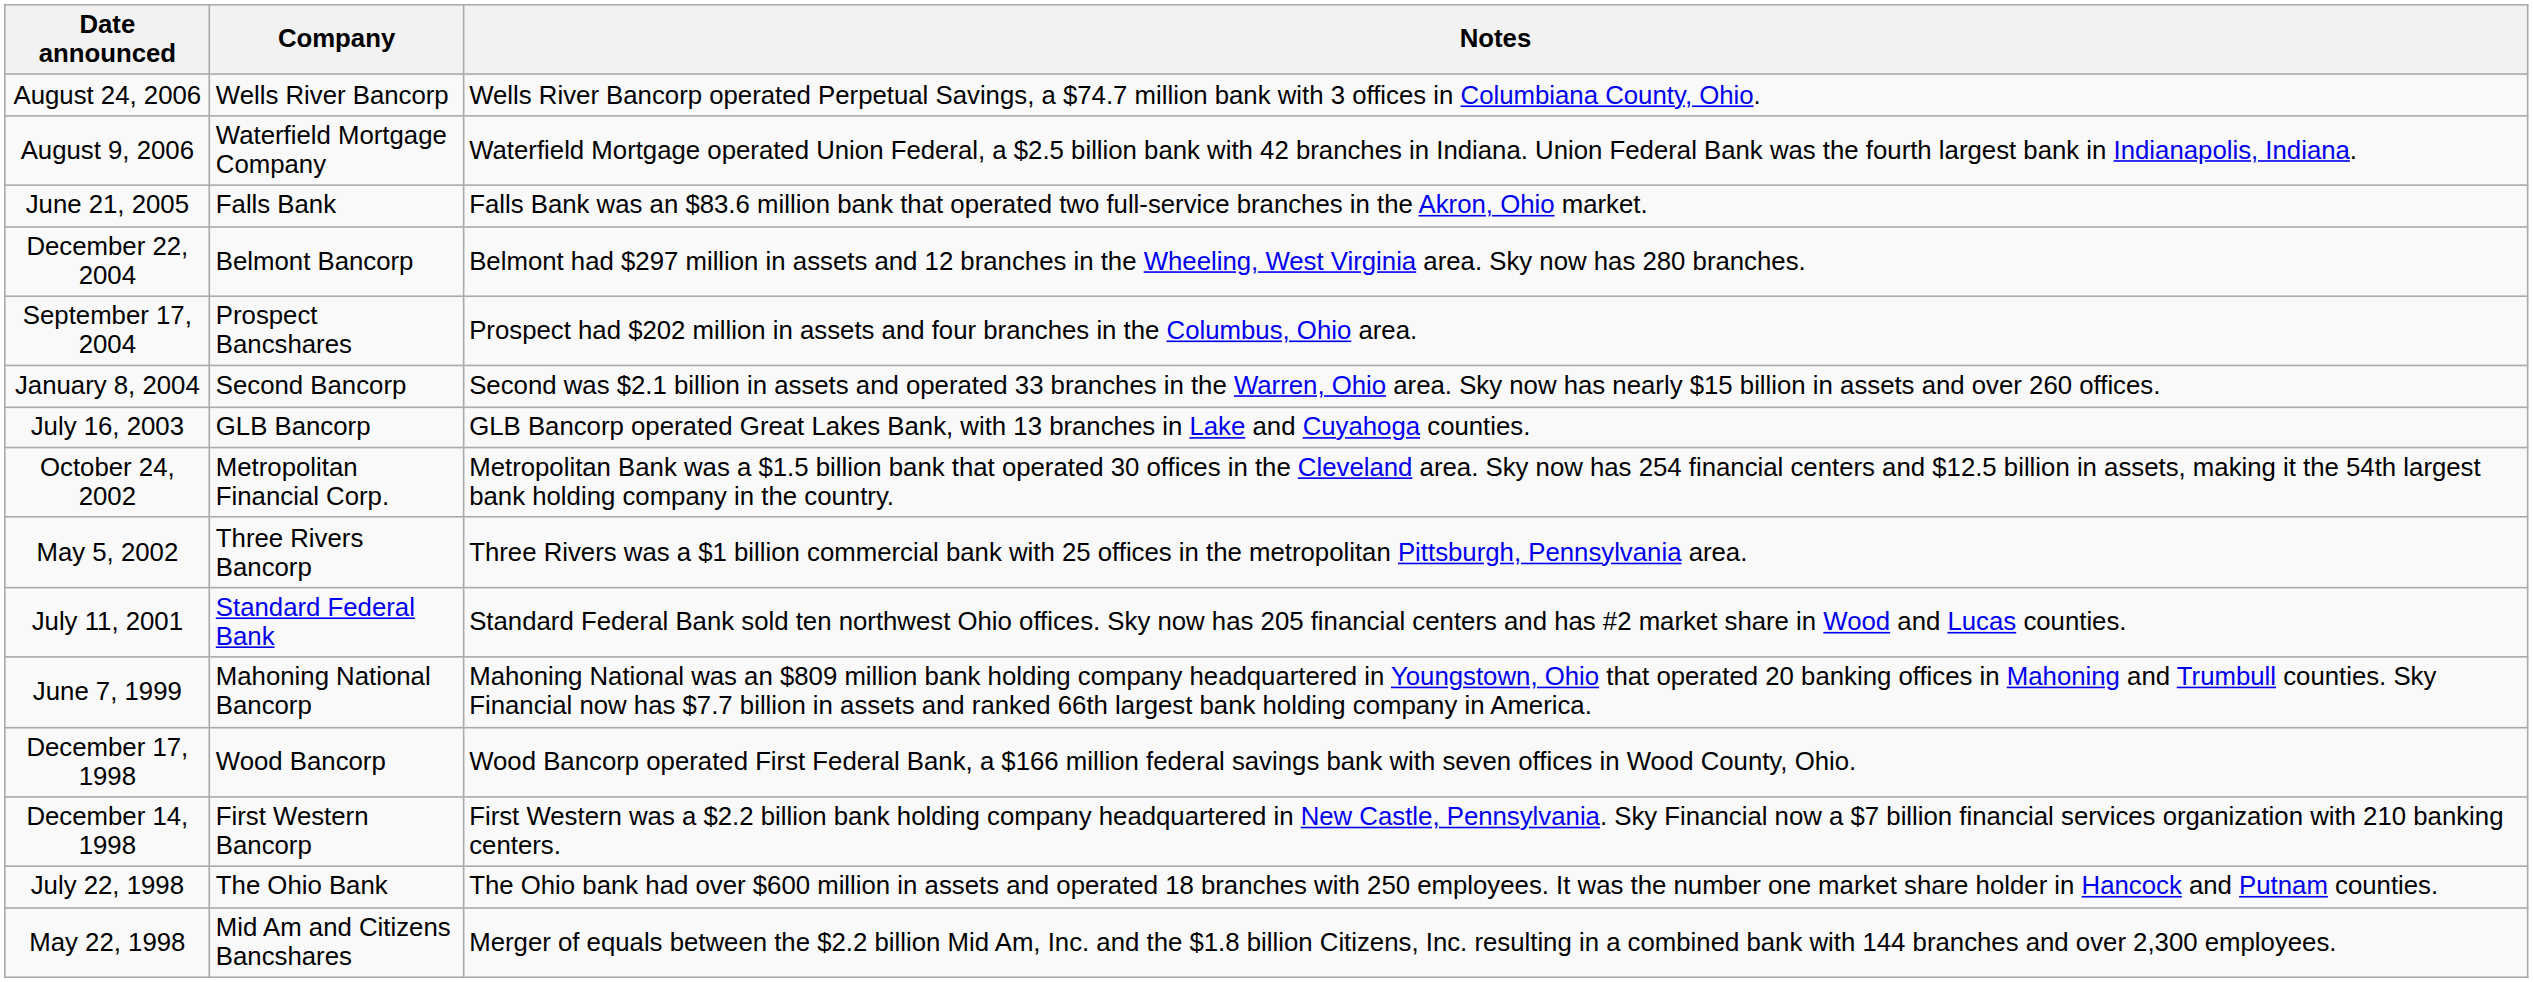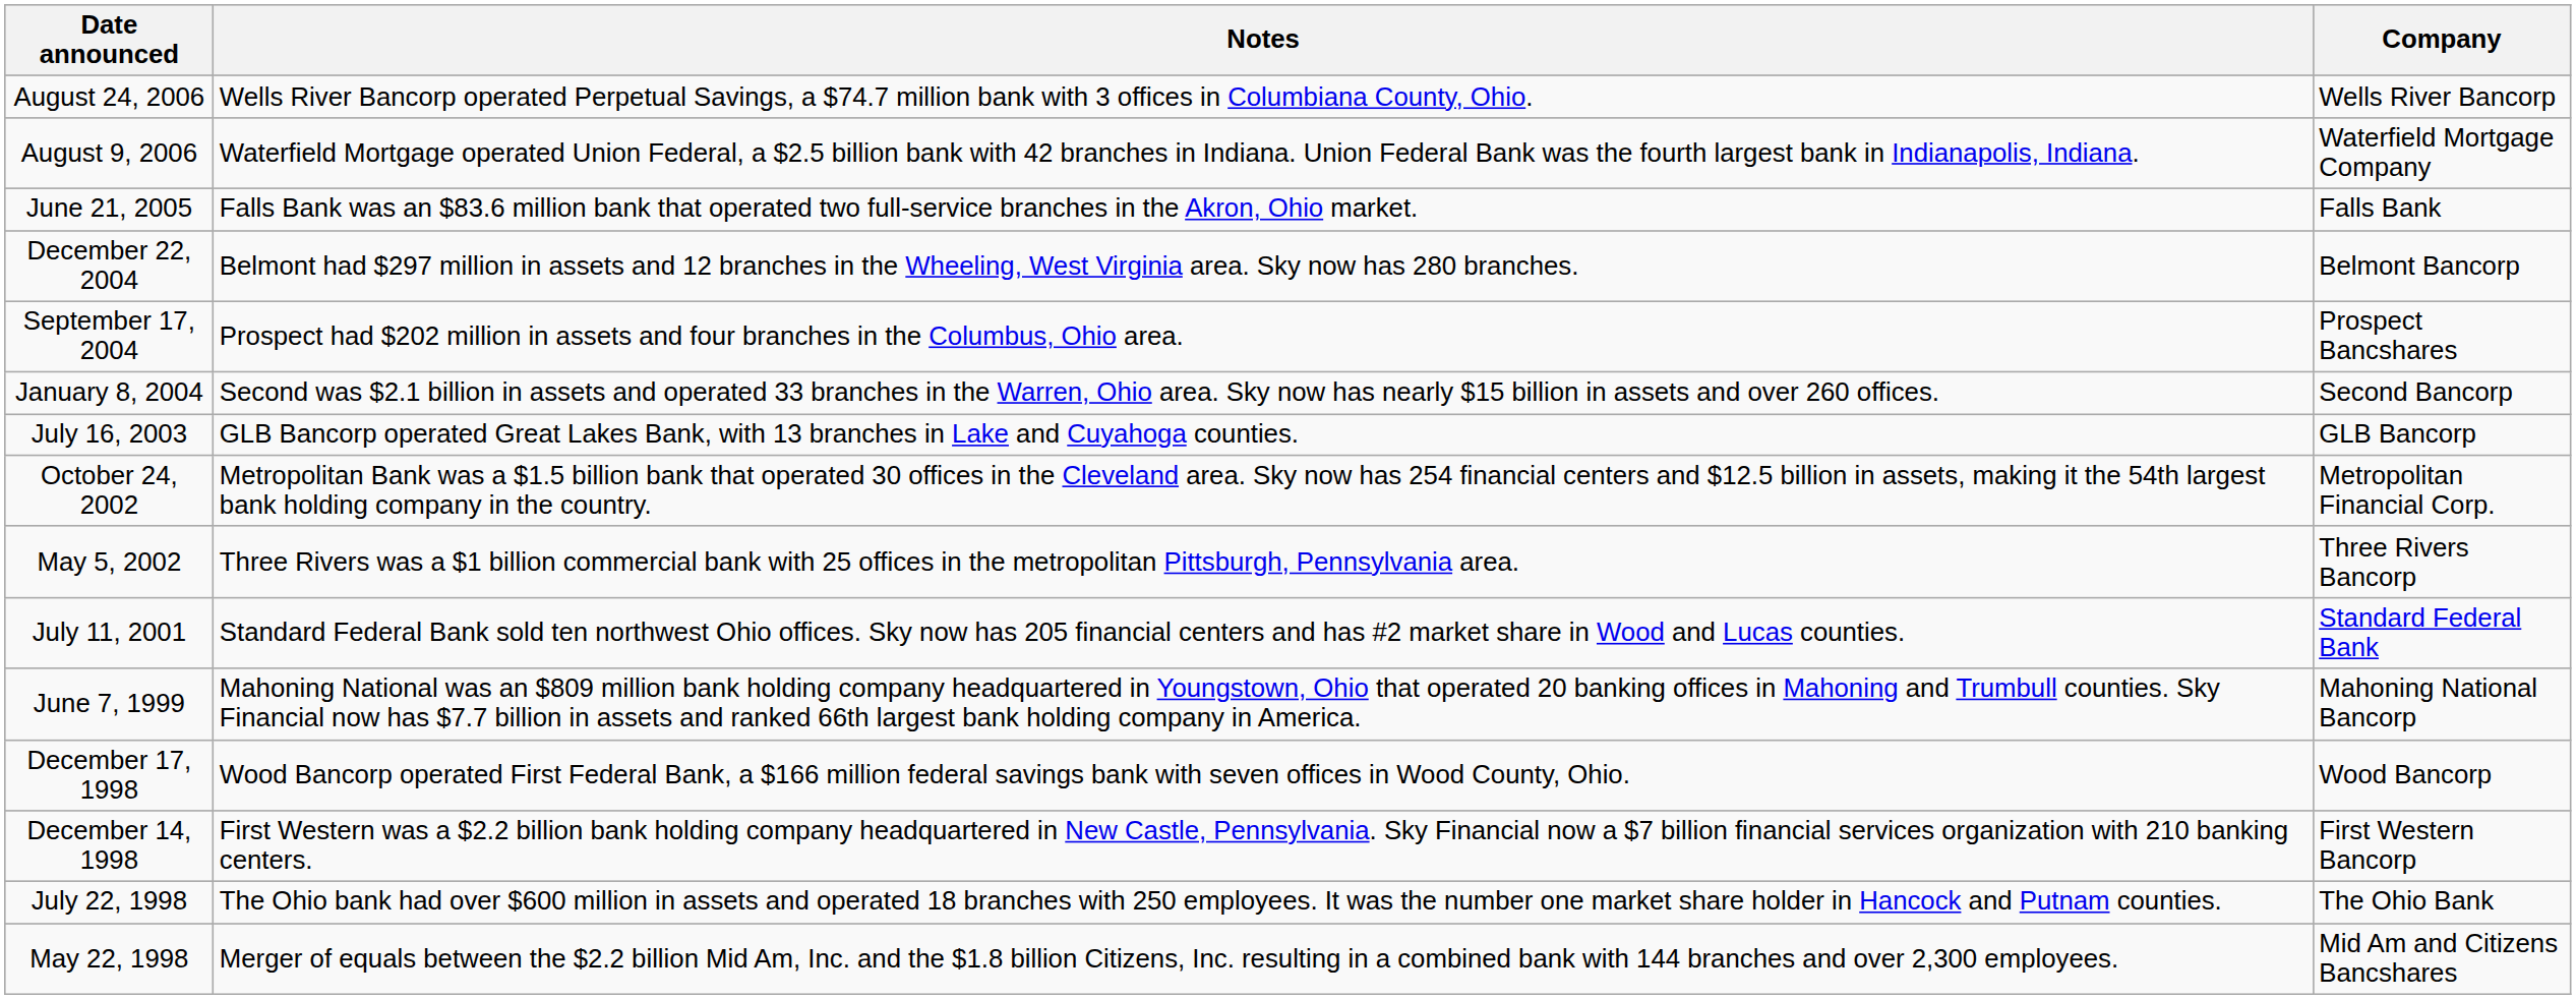columns swapped: Company <-> Notes
